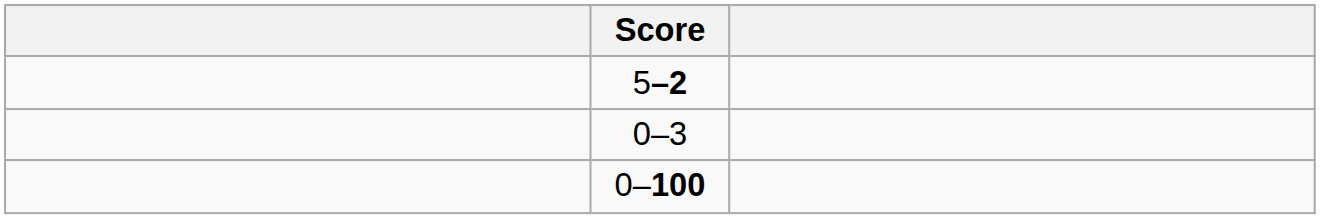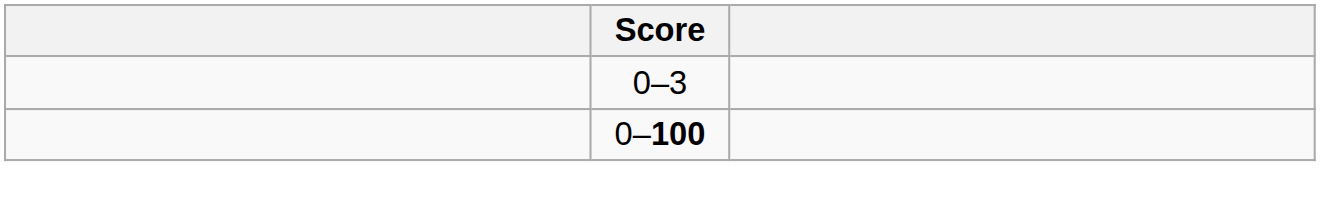- row: 5–2
